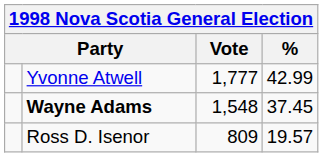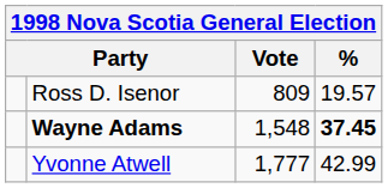rows swapped: Yvonne Atwell <-> Ross D. Isenor
Wayne Adams | %: normal -> bold
